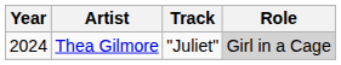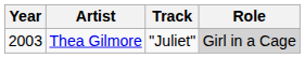Thea Gilmore | Year: 2024 -> 2003
